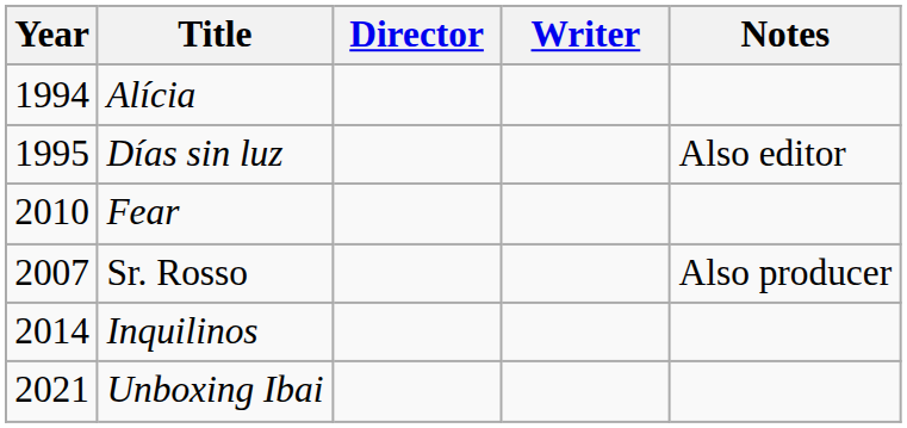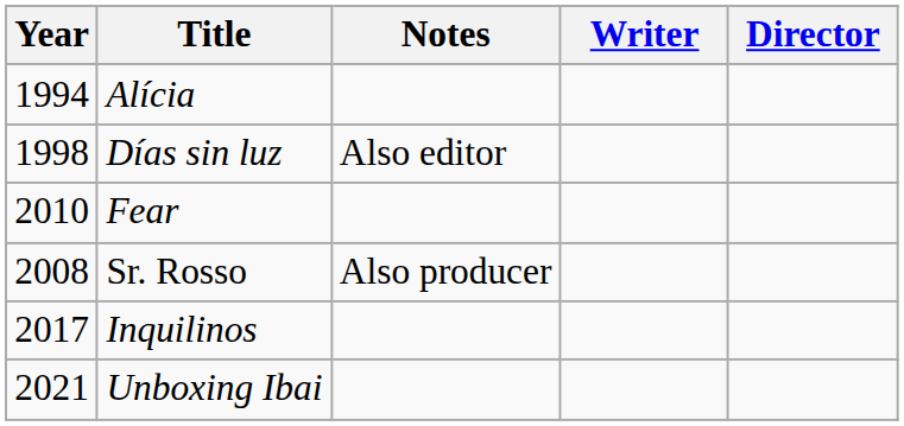columns swapped: Director <-> Notes
Días sin luz | Year: 1995 -> 1998
Sr. Rosso | Year: 2007 -> 2008
Inquilinos | Year: 2014 -> 2017
